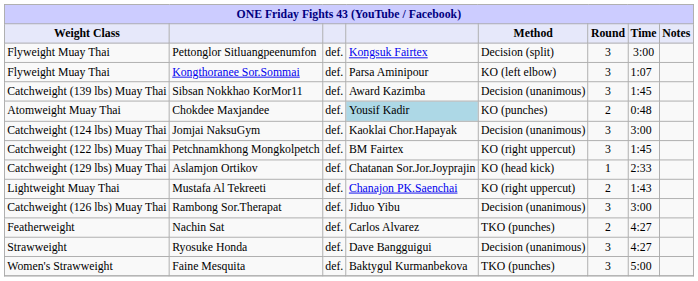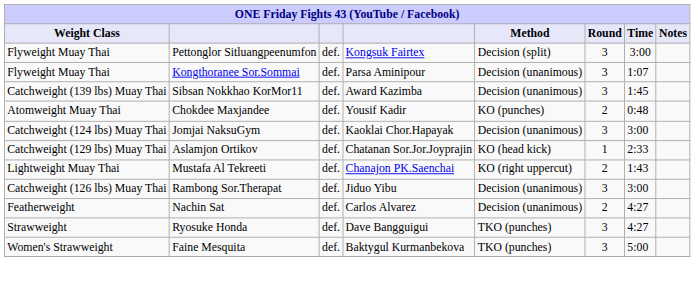Kongthoranee Sor.Sommai | Method: KO (left elbow) -> Decision (unanimous)
Chokdee Maxjandee | column 4: lightblue background -> no background
- row: Catchweight (122 lbs) Muay Thai | Petchnamkhong Mongkolpetch | def. | BM Fairtex | KO (right uppercut) | 3 | 1:45
Nachin Sat | Method: TKO (punches) -> Decision (unanimous)
Ryosuke Honda | Method: Decision (unanimous) -> TKO (punches)
